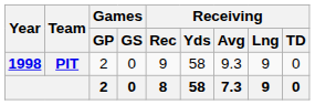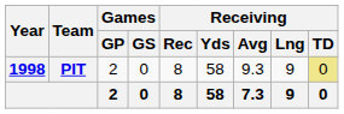PIT | Receiving / Rec: 9 -> 8
PIT | Receiving / TD: no background -> khaki background
